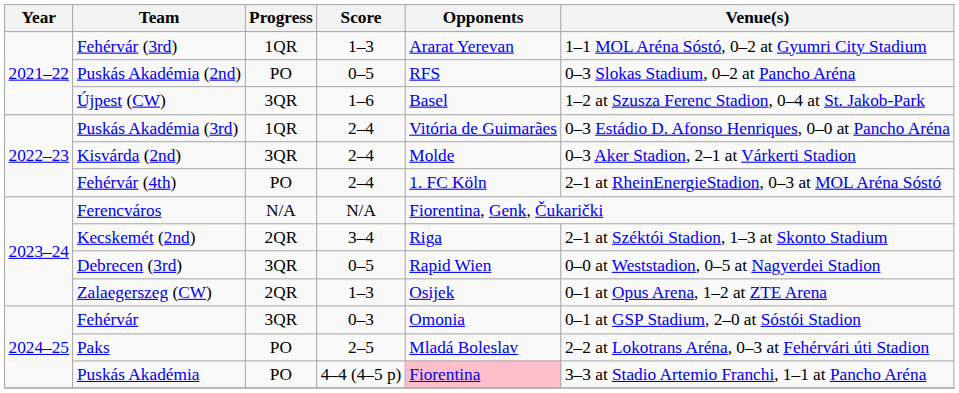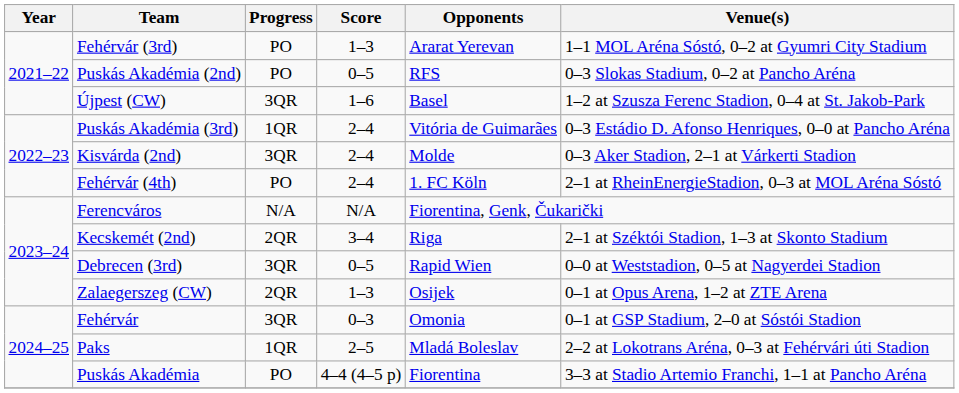Fehérvár (3rd) | Progress: 1QR -> PO
Paks | Progress: PO -> 1QR
Puskás Akadémia | Opponents: pink background -> no background
